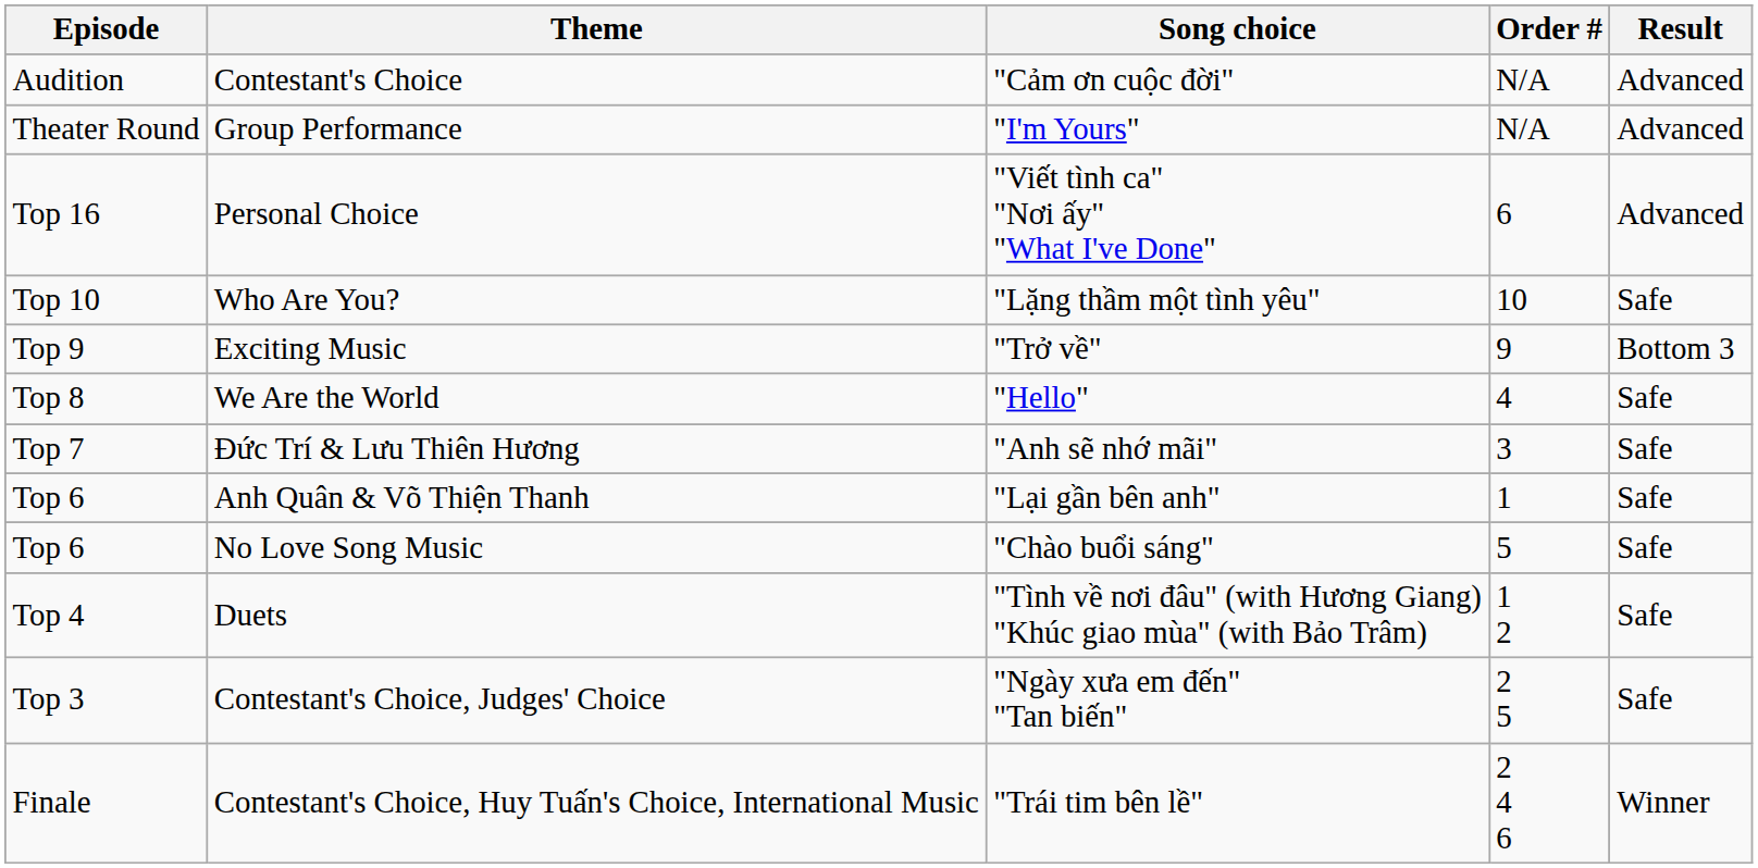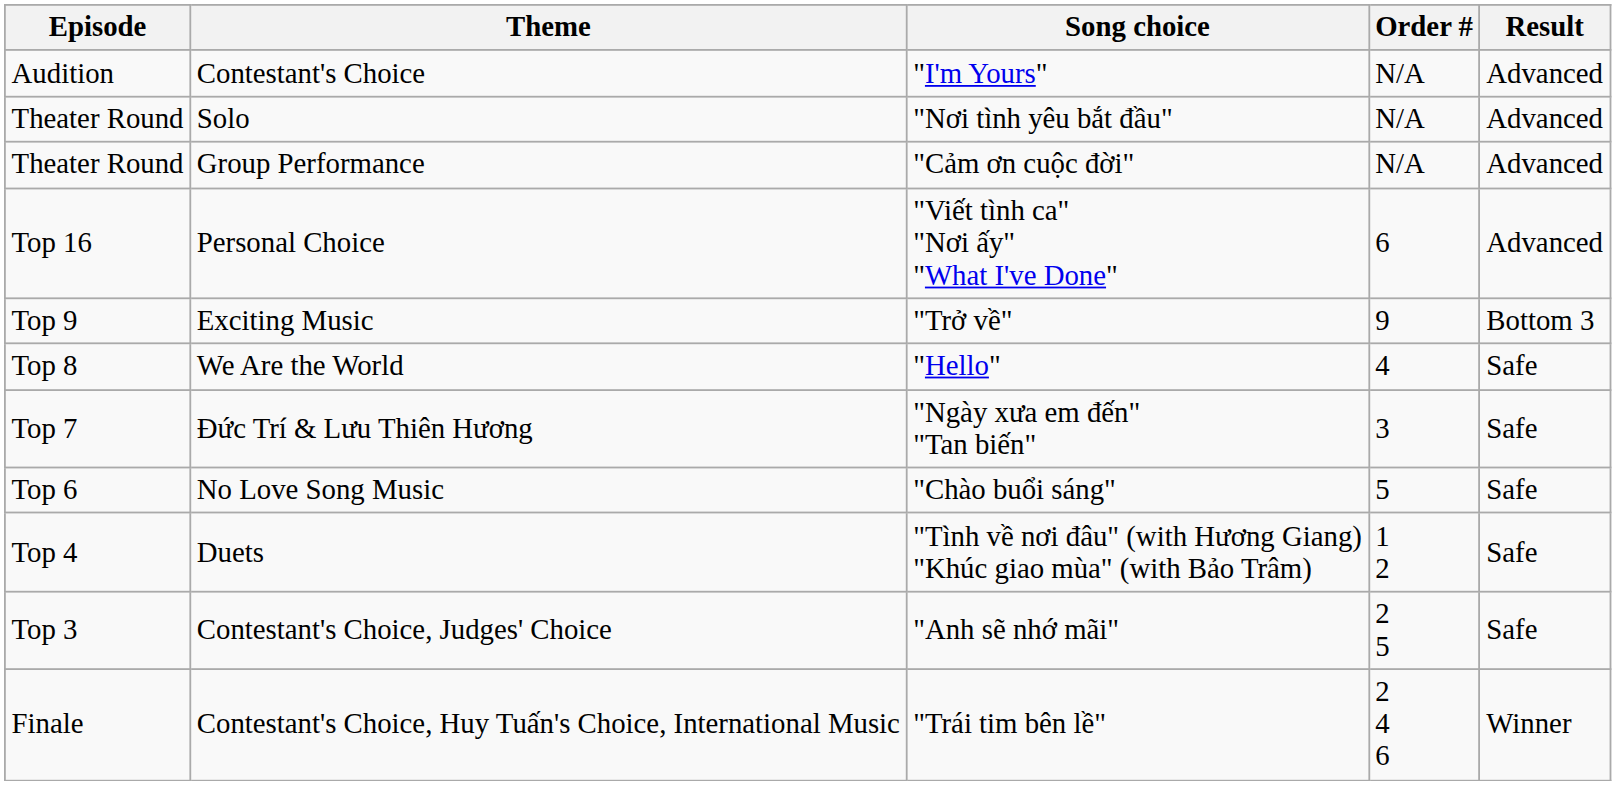Contestant's Choice | Song choice: "Cảm ơn cuộc đời" -> "I'm Yours"
+ row: Theater Round | Solo | "Nơi tình yêu bắt đầu" | N/A | Advanced
Group Performance | Song choice: "I'm Yours" -> "Cảm ơn cuộc đời"
- row: Top 10 | Who Are You? | "Lặng thầm một tình yêu" | 10 | Safe
Đức Trí & Lưu Thiên Hương | Song choice: "Anh sẽ nhớ mãi" -> "Ngày xưa em đến" "Tan biến"
- row: Top 6 | Anh Quân & Võ Thiện Thanh | "Lại gần bên anh" | 1 | Safe
Contestant's Choice, Judges' Choice | Song choice: "Ngày xưa em đến" "Tan biến" -> "Anh sẽ nhớ mãi"
